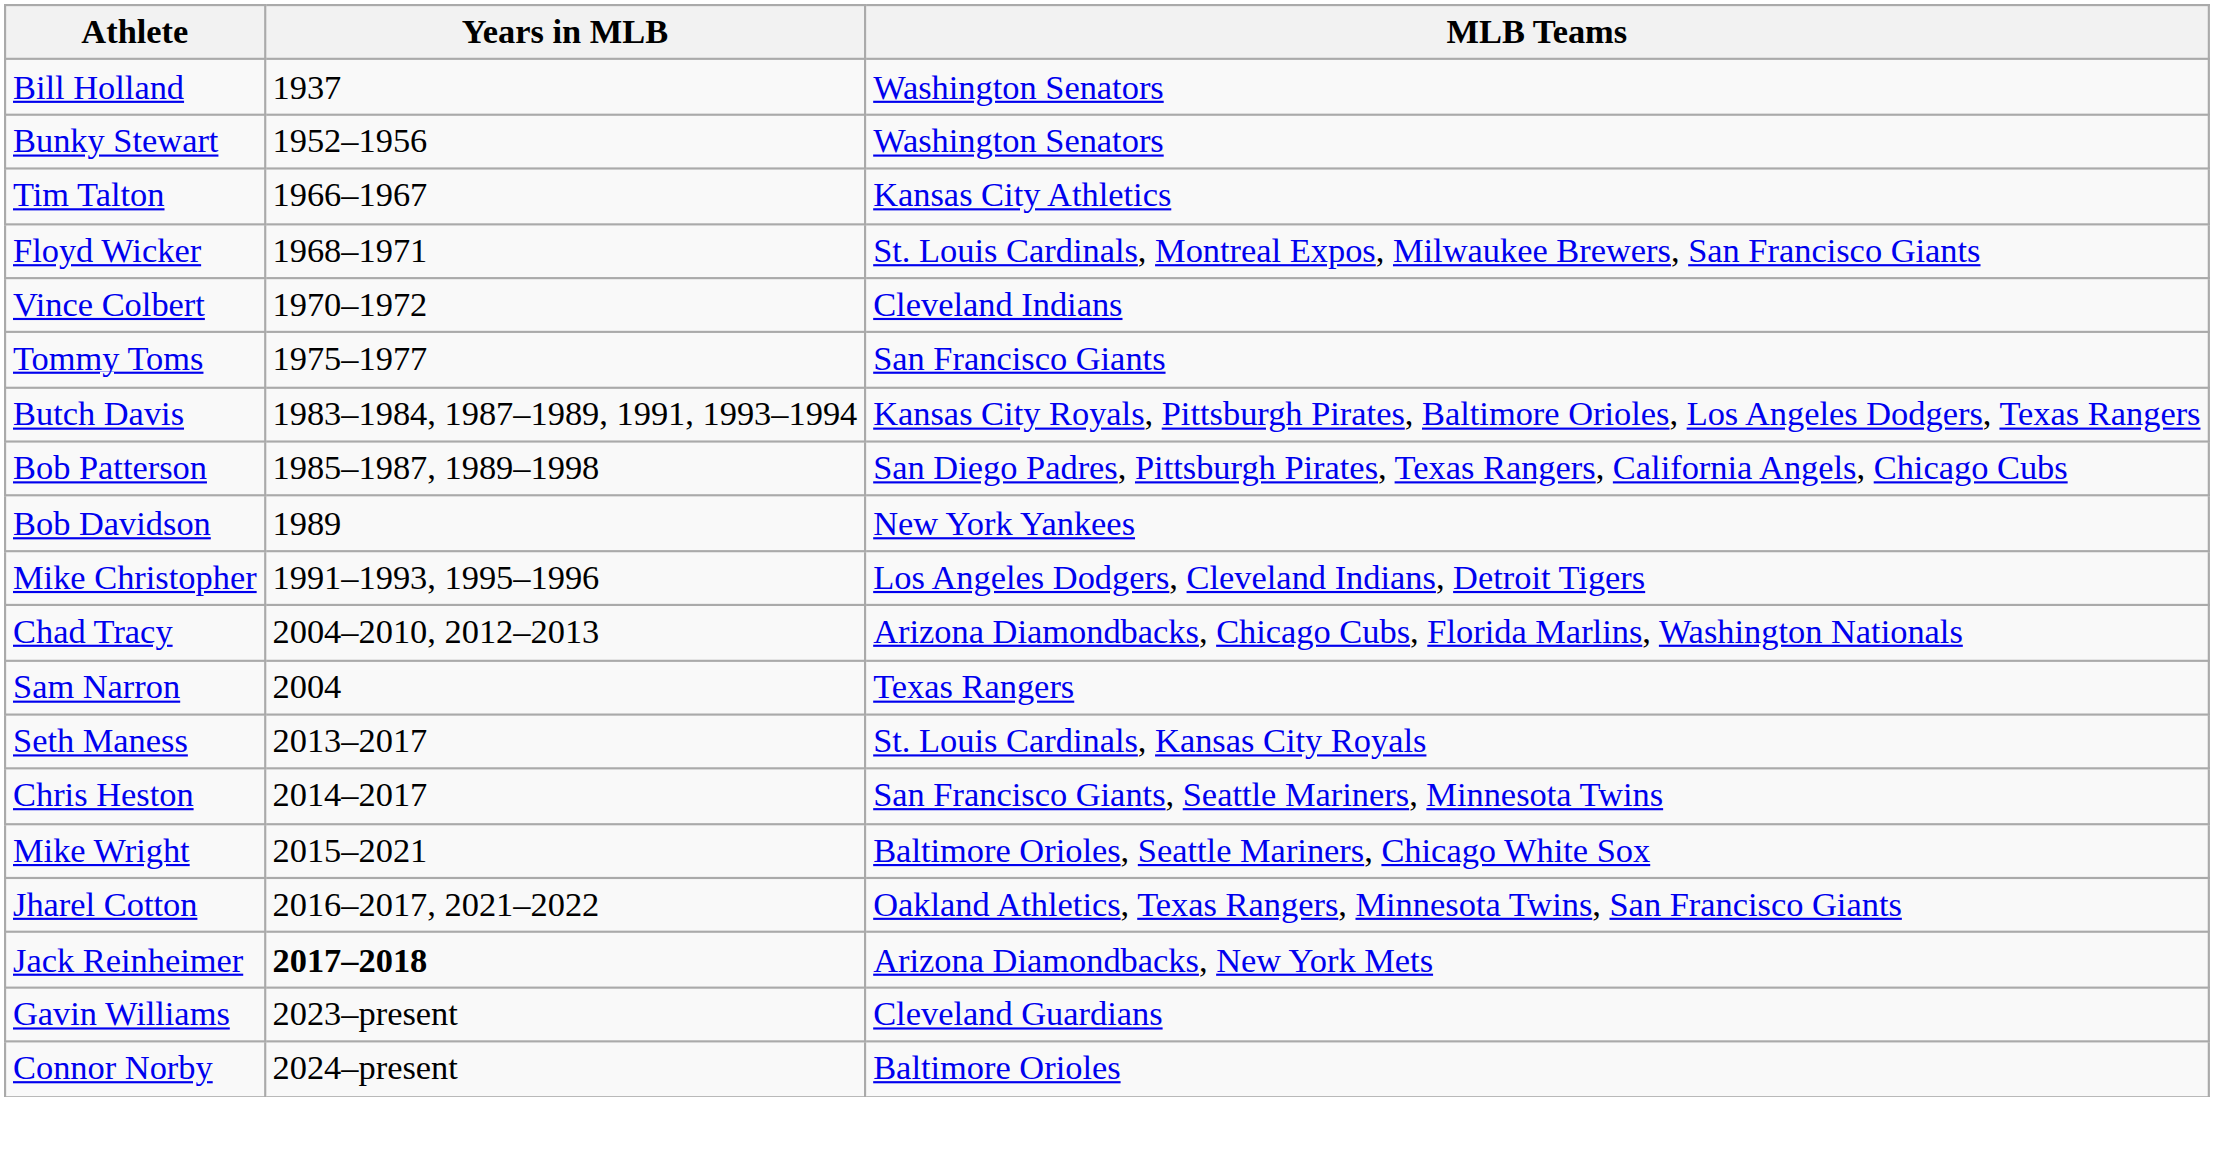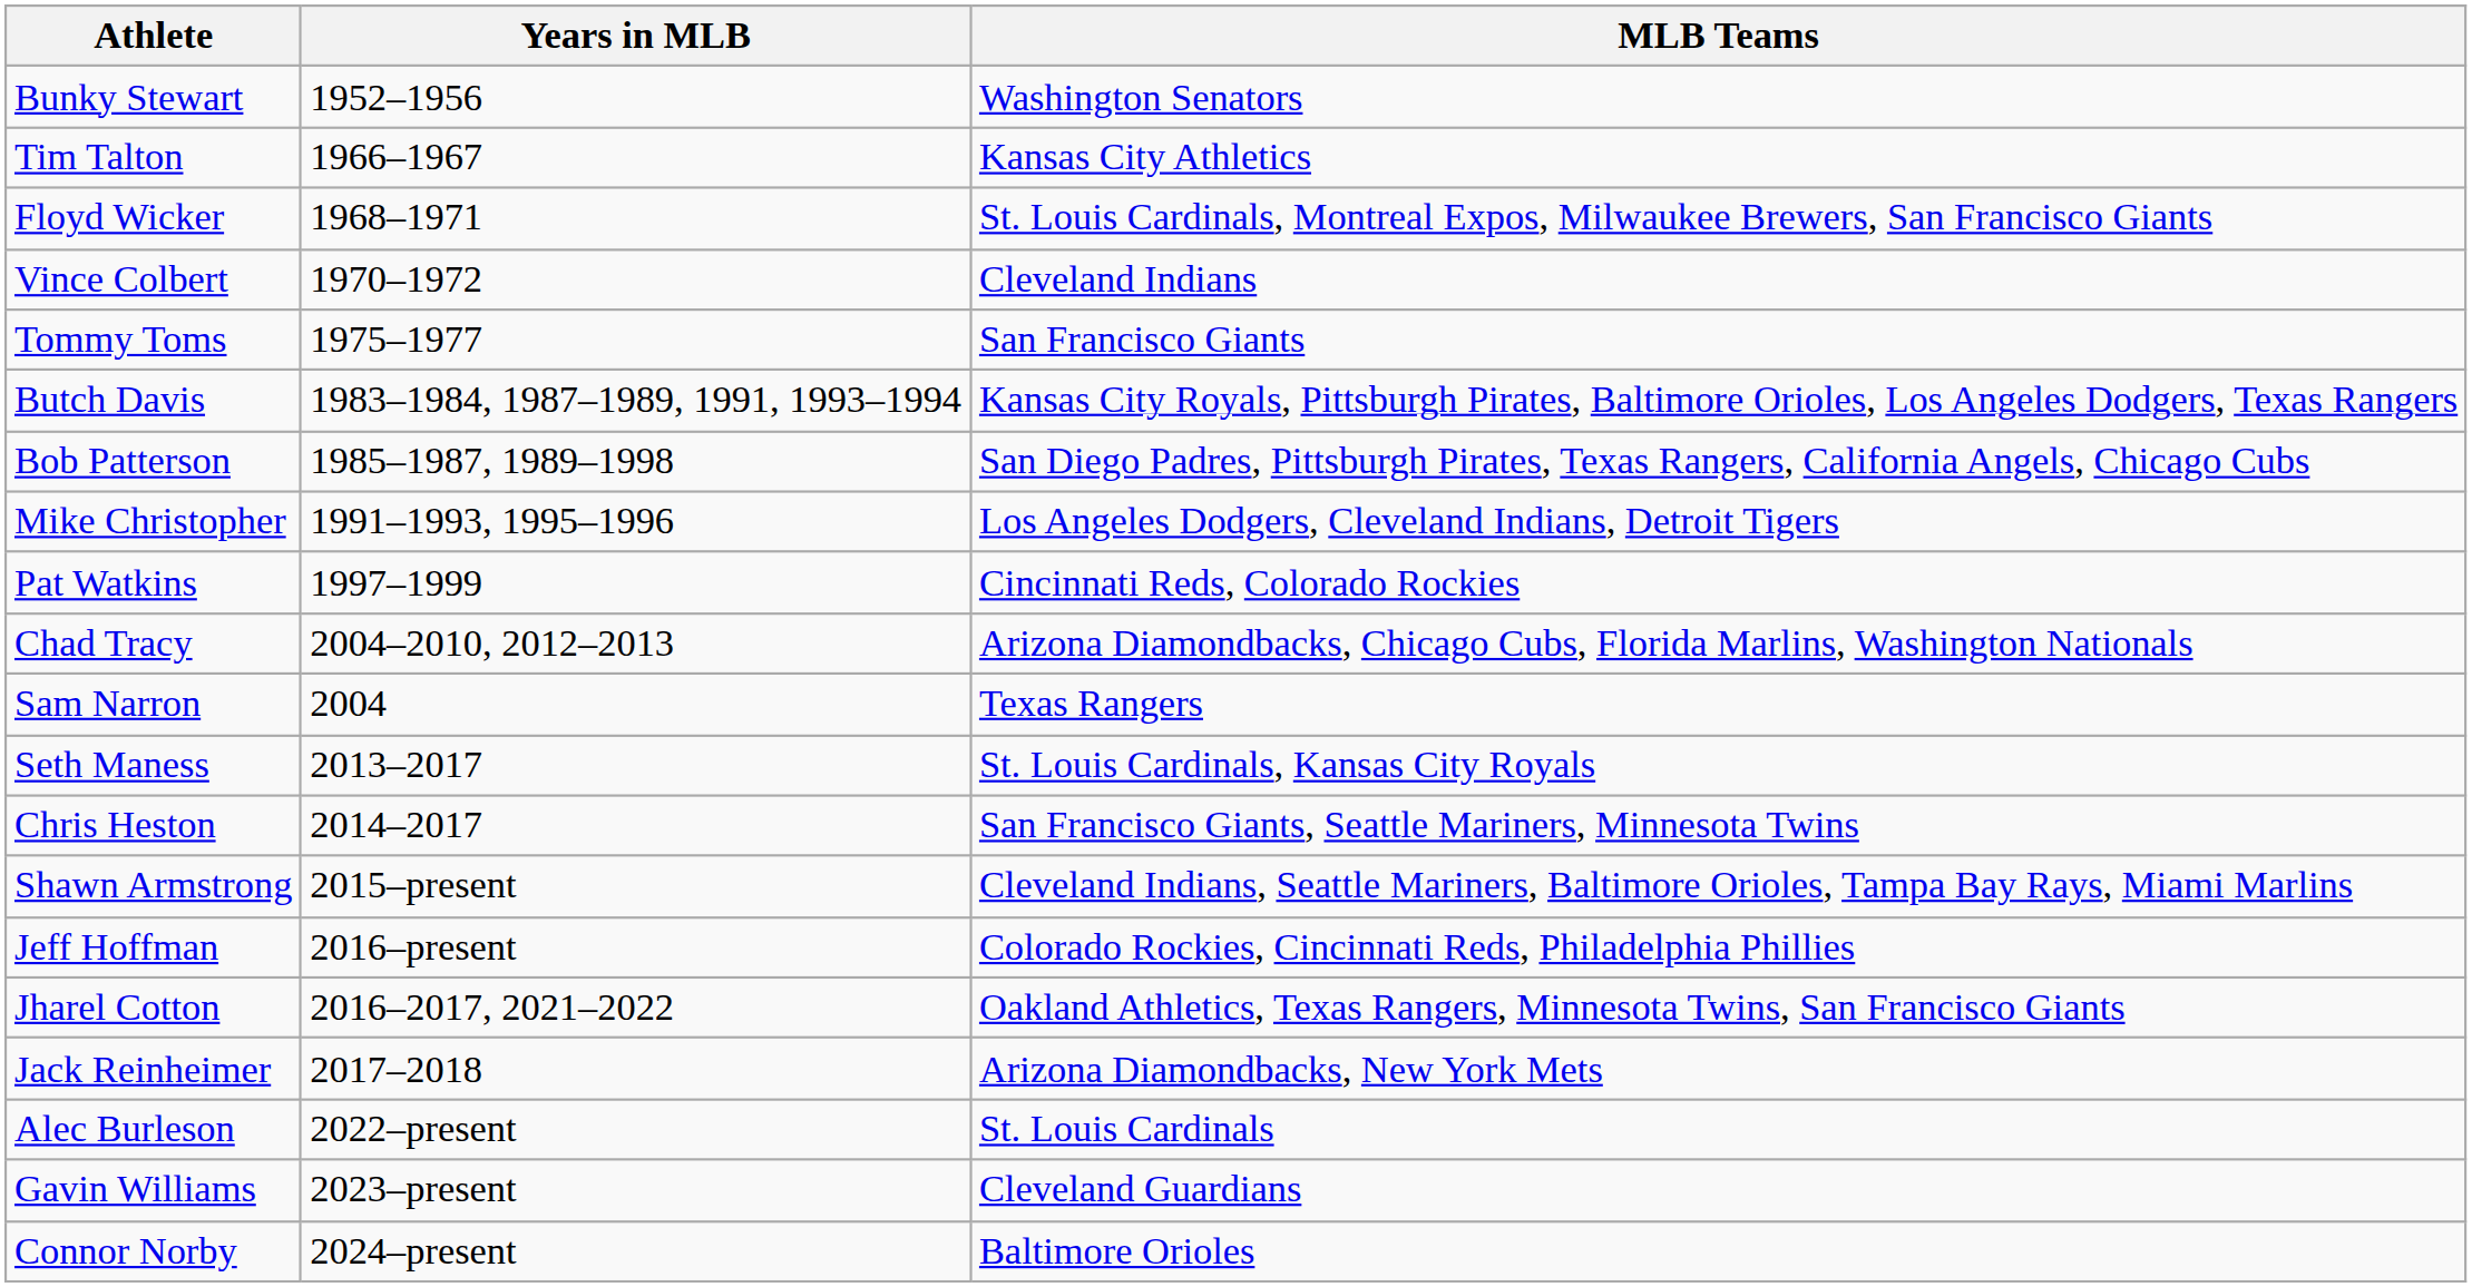- row: Bill Holland | 1937 | Washington Senators
- row: Bob Davidson | 1989 | New York Yankees
+ row: Pat Watkins | 1997–1999 | Cincinnati Reds, Colorado Rockies
- row: Mike Wright | 2015–2021 | Baltimore Orioles, Seattle Mariners, Chicago White Sox
+ row: Shawn Armstrong | 2015–present | Cleveland Indians, Seattle Mariners, Baltimore Orioles, Tampa Bay Rays, Miami Marlins
+ row: Jeff Hoffman | 2016–present | Colorado Rockies, Cincinnati Reds, Philadelphia Phillies
Jack Reinheimer | Years in MLB: bold -> normal
+ row: Alec Burleson | 2022–present | St. Louis Cardinals
